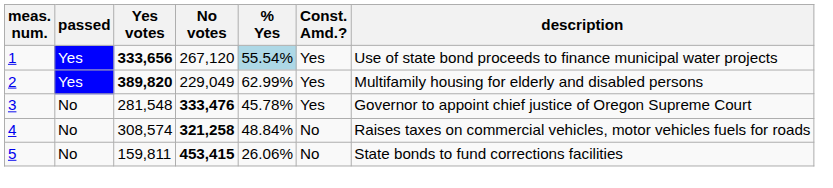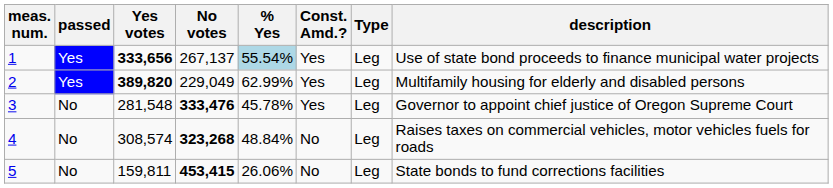+ column: Type | Leg | Leg | Leg | Leg | Leg
1 | No votes: 267,120 -> 267,137
4 | No votes: 321,258 -> 323,268
